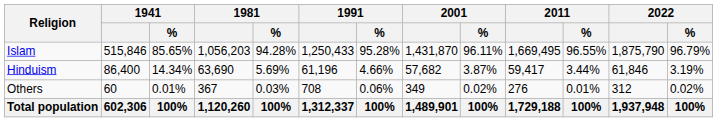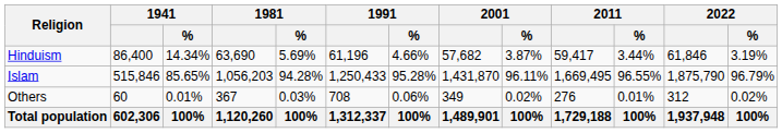rows swapped: Islam <-> Hinduism
